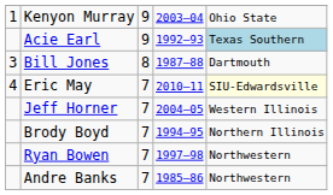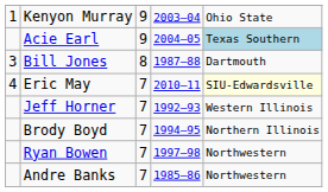Acie Earl | column 4: 1992–93 -> 2004–05
Jeff Horner | column 4: 2004–05 -> 1992–93
